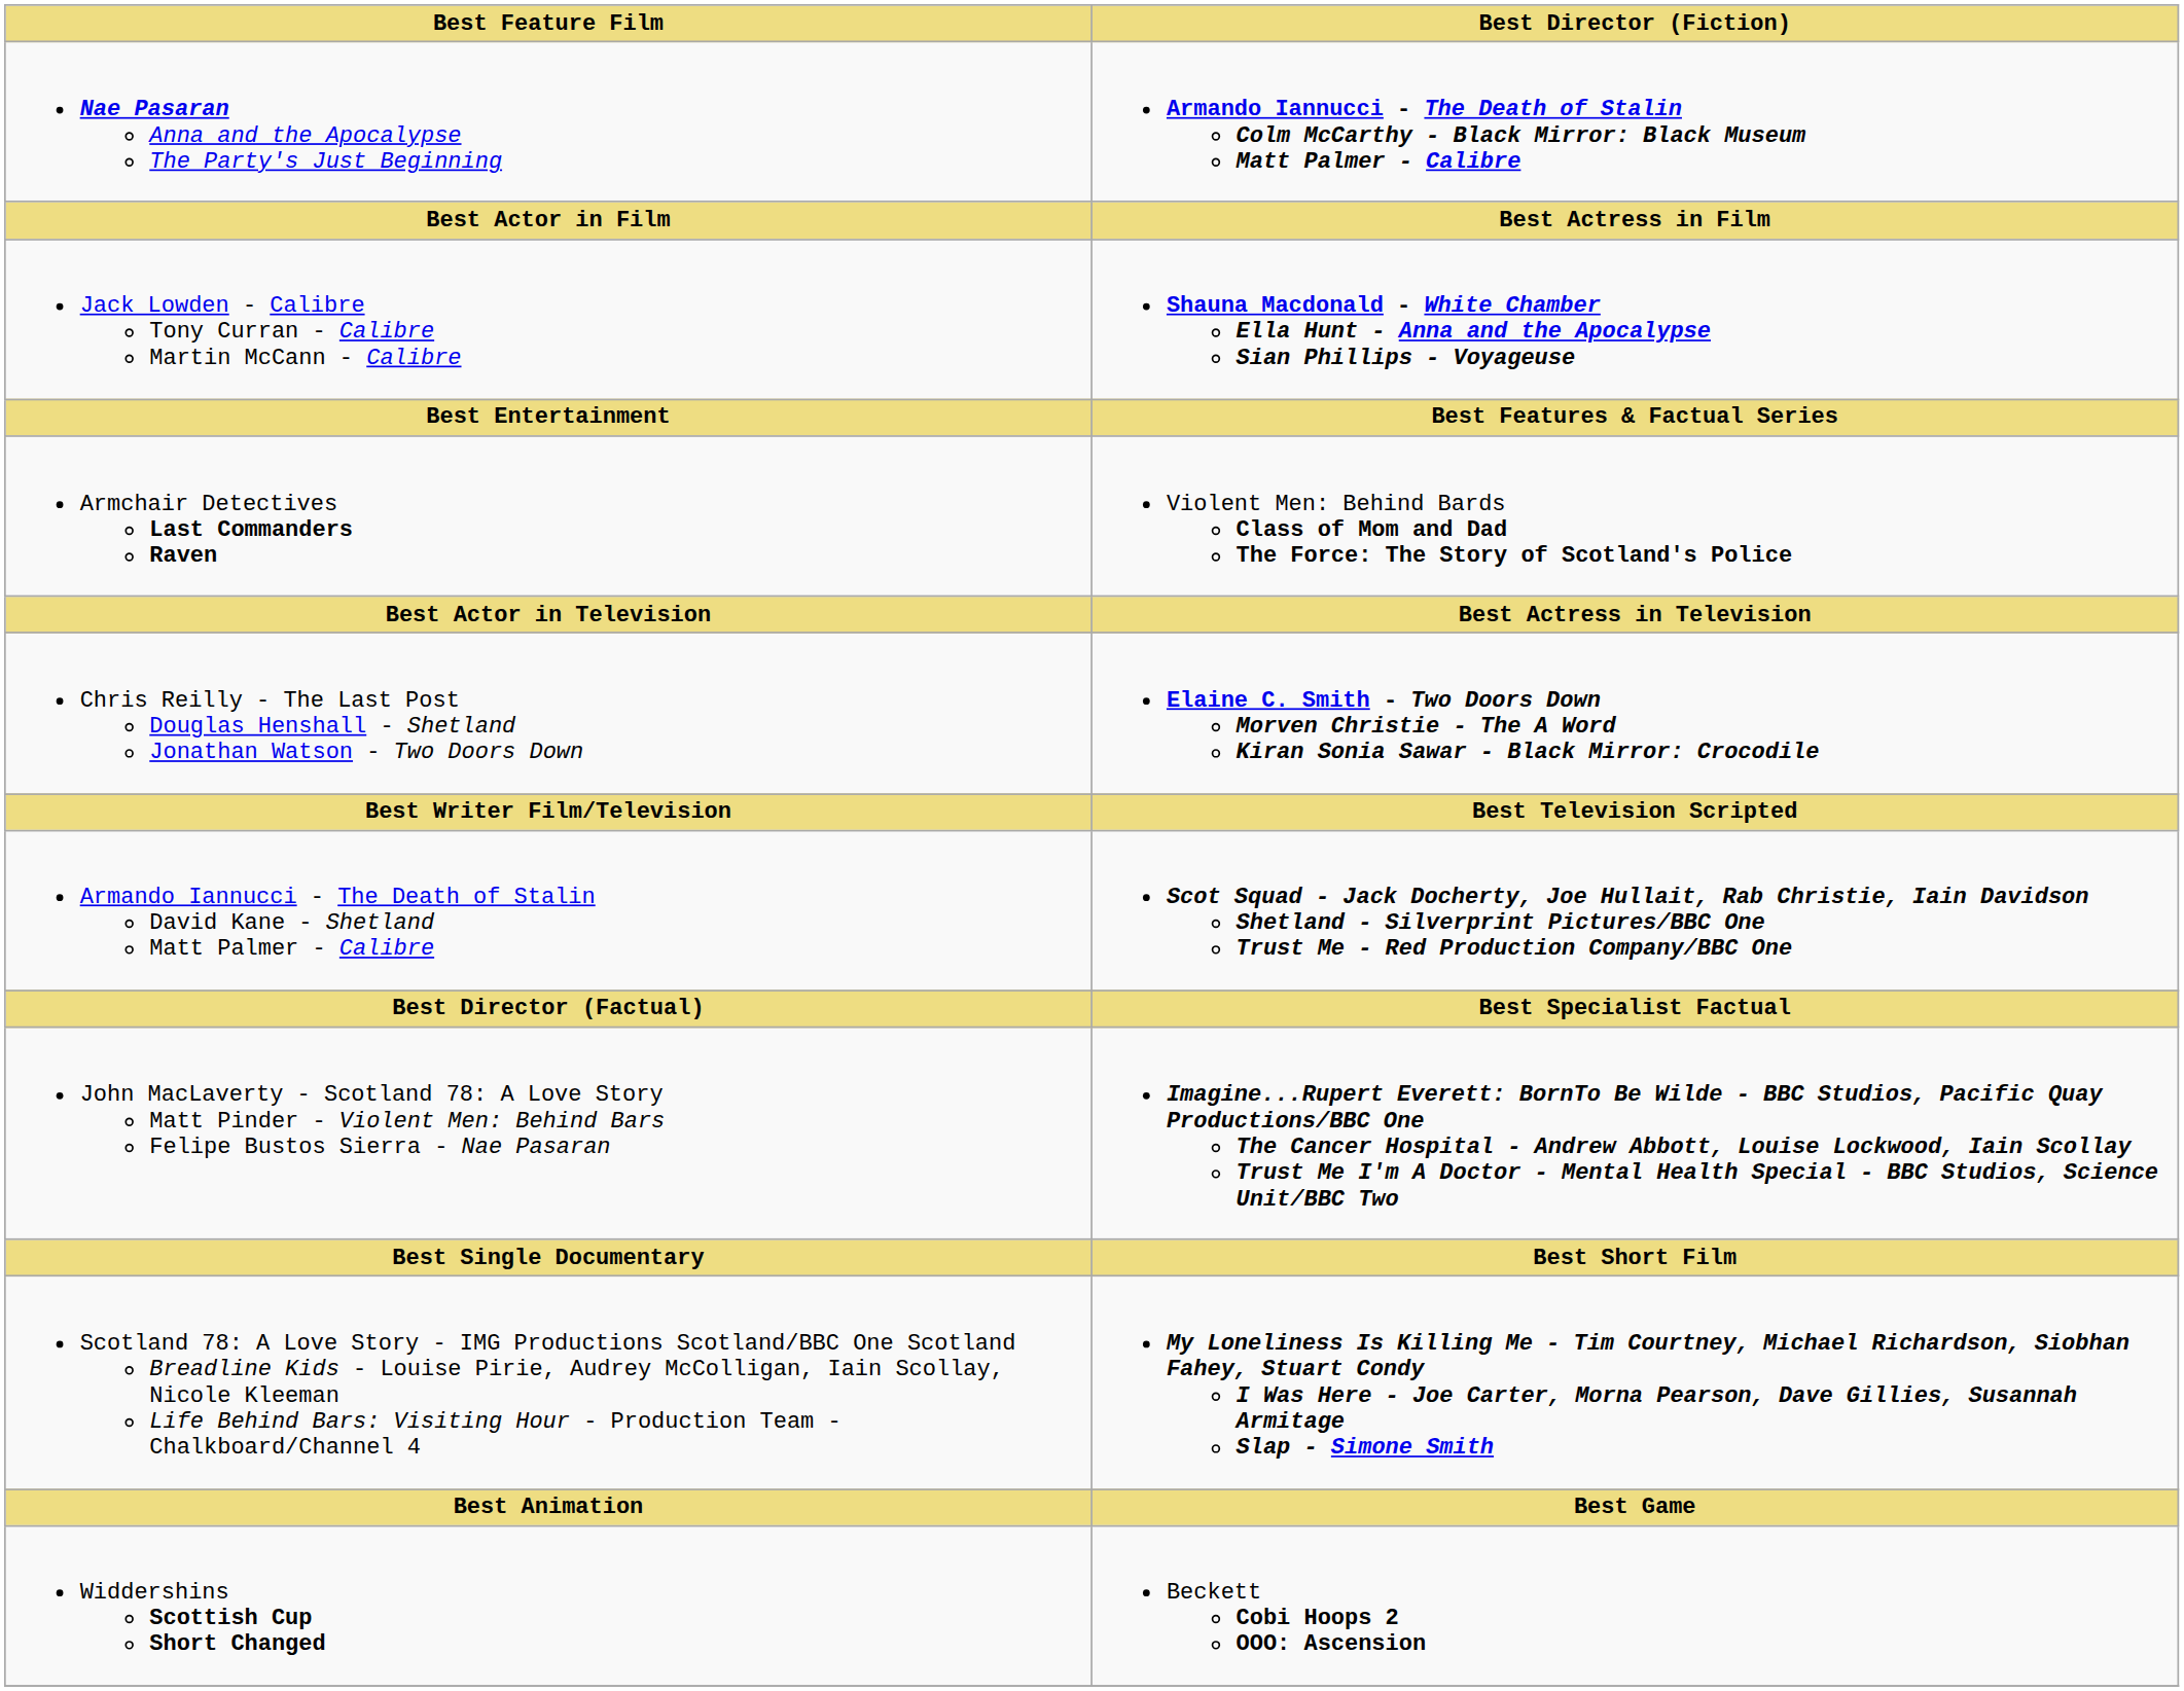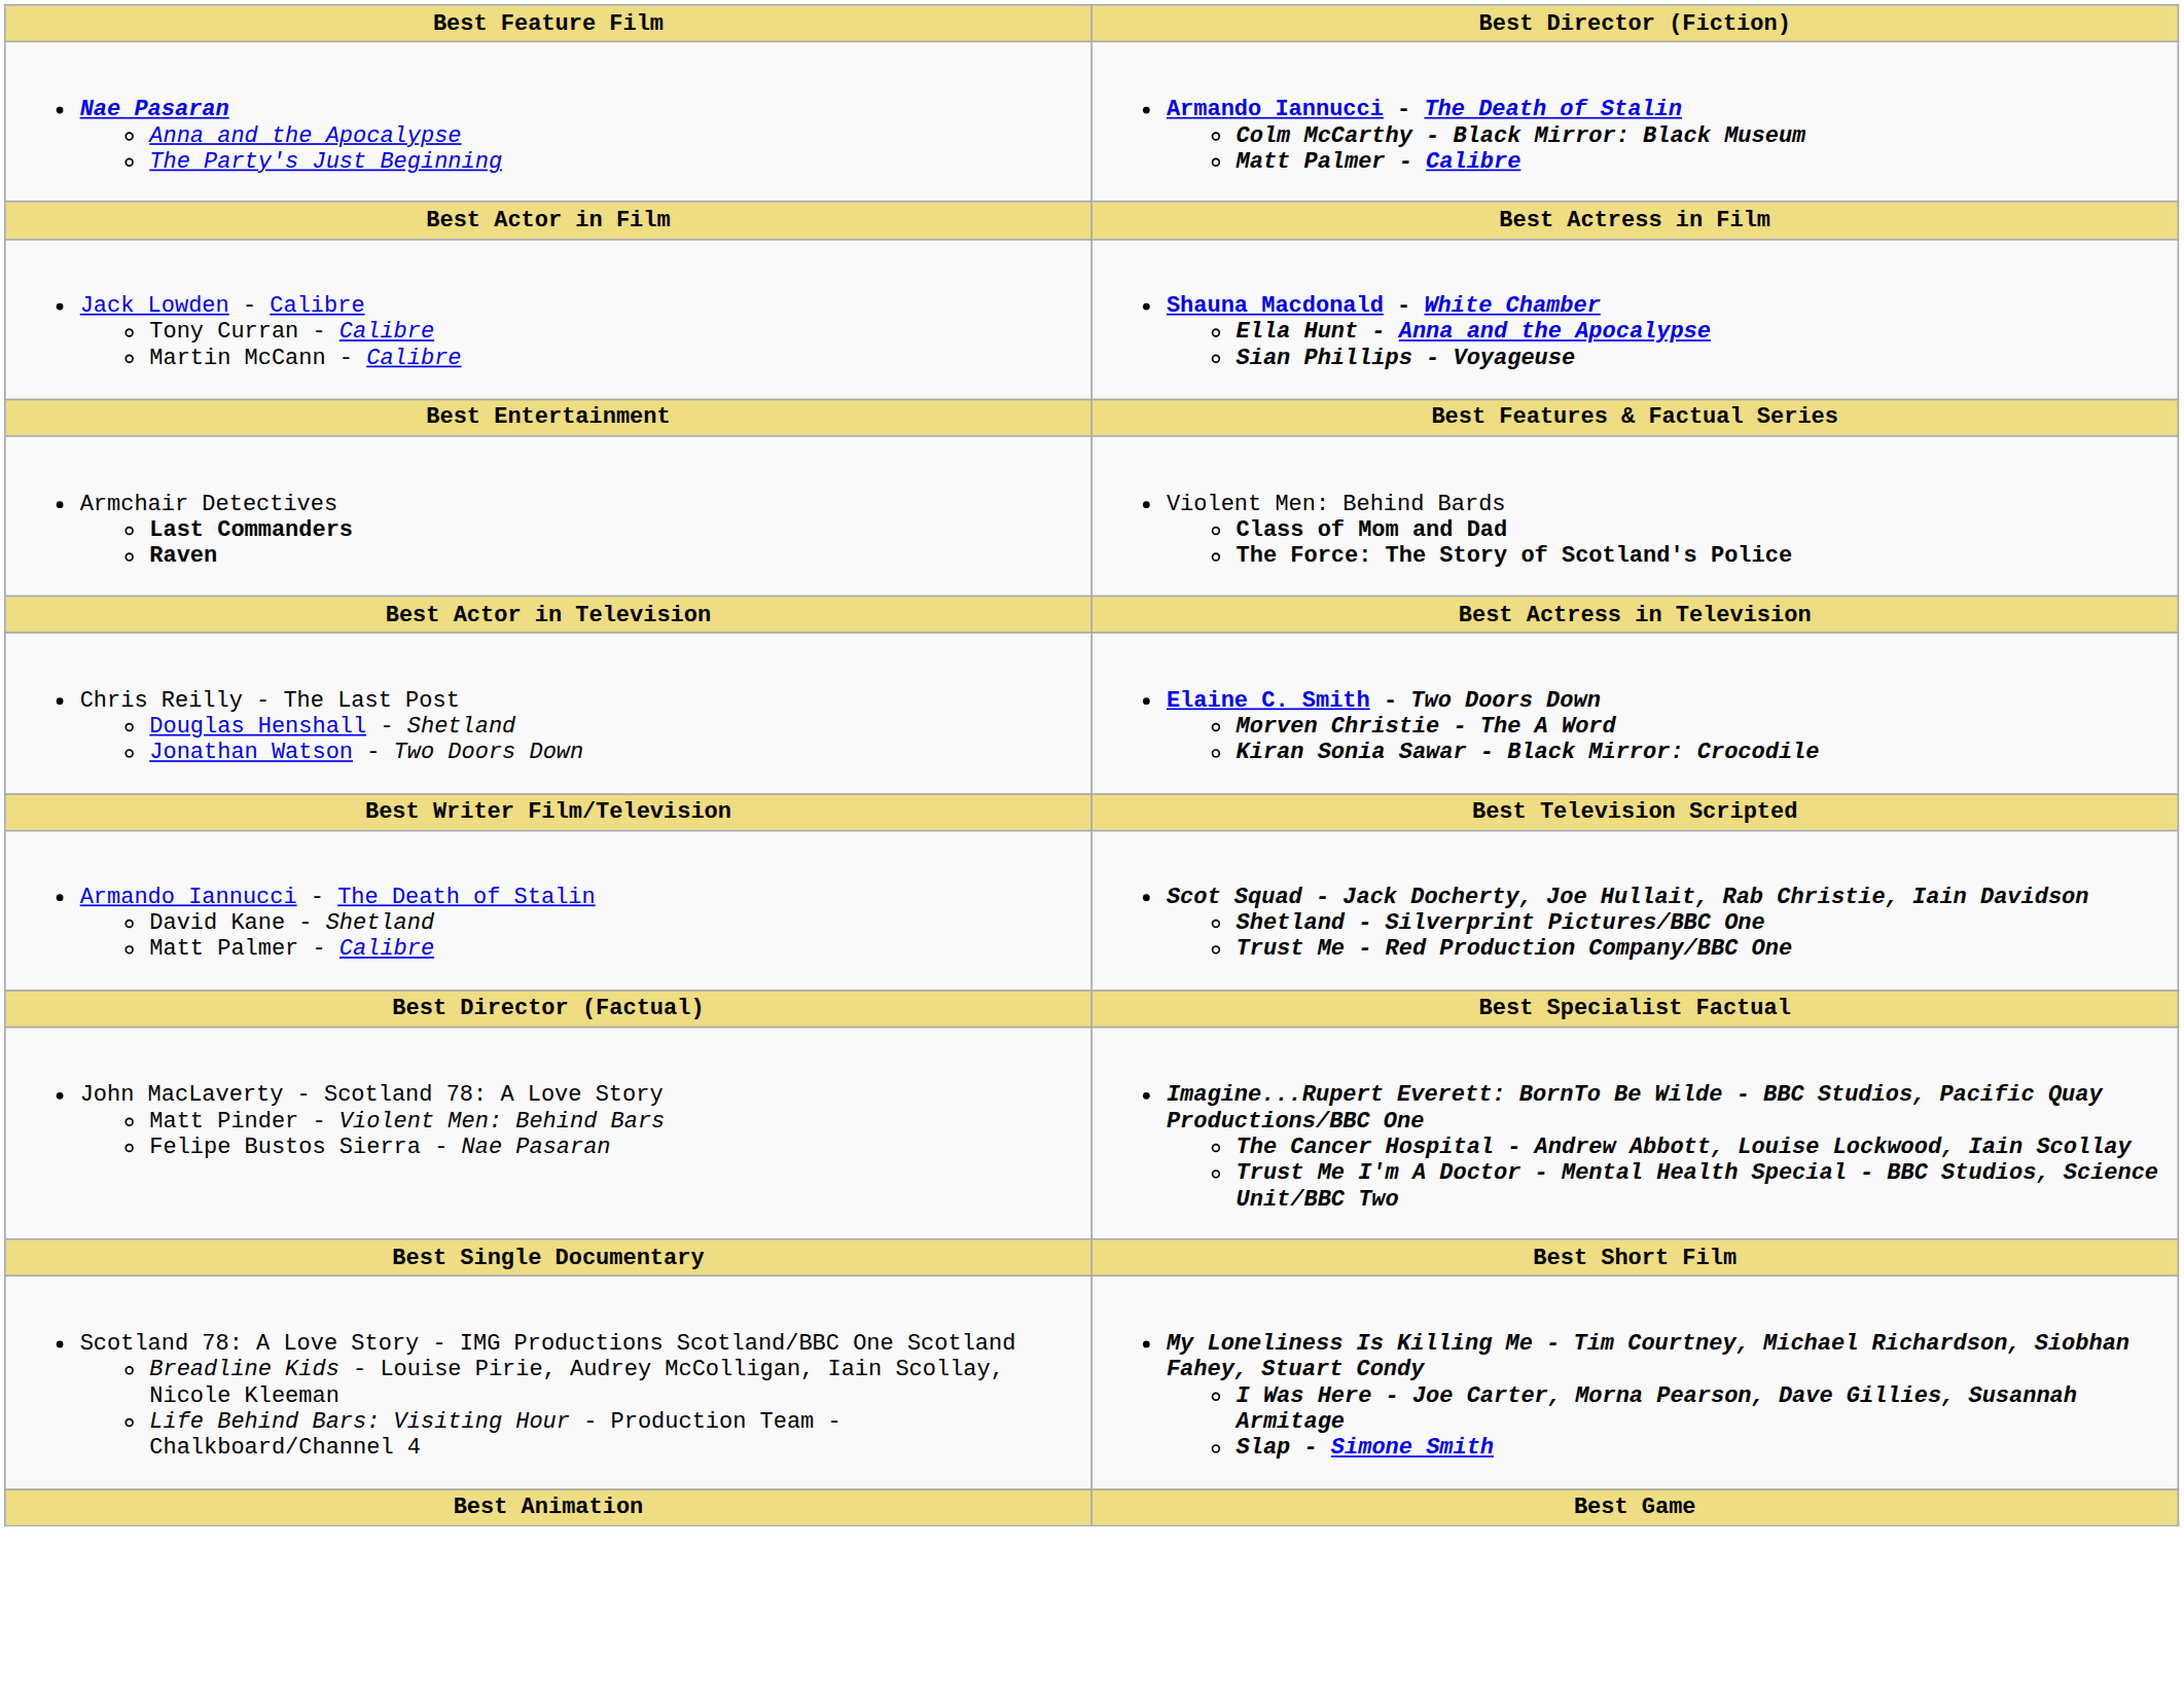- row: Widdershins Scottish Cup Short Changed | Beckett Cobi Hoops 2 OOO: Ascension
